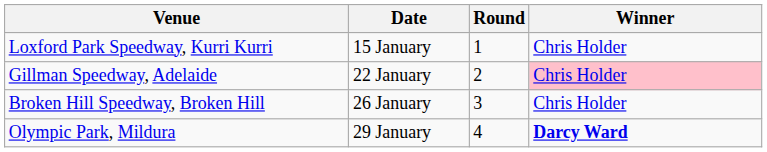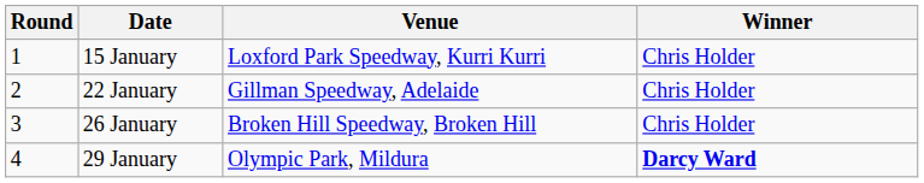columns swapped: Round <-> Venue
22 January | Winner: pink background -> no background
